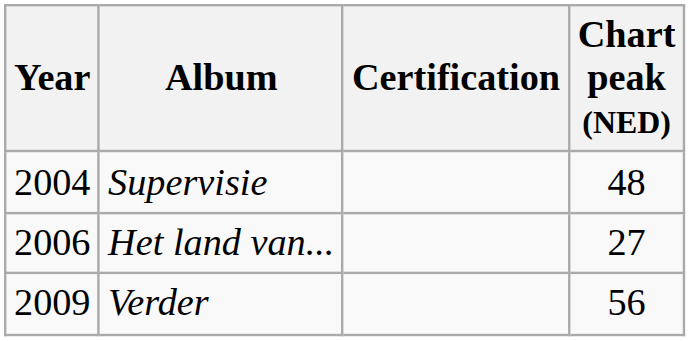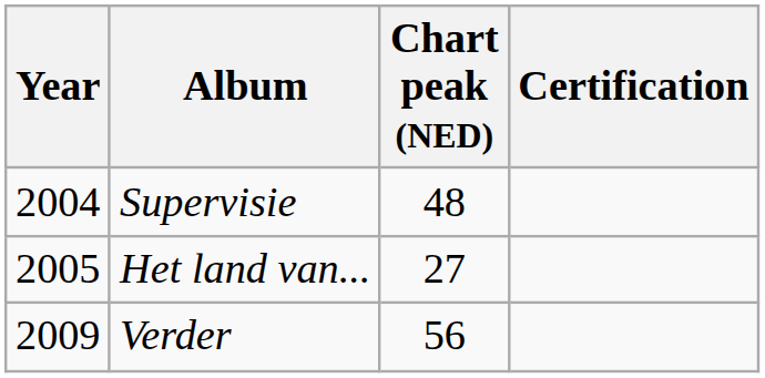columns swapped: Chart peak (NED) <-> Certification
Het land van... | Year: 2006 -> 2005
